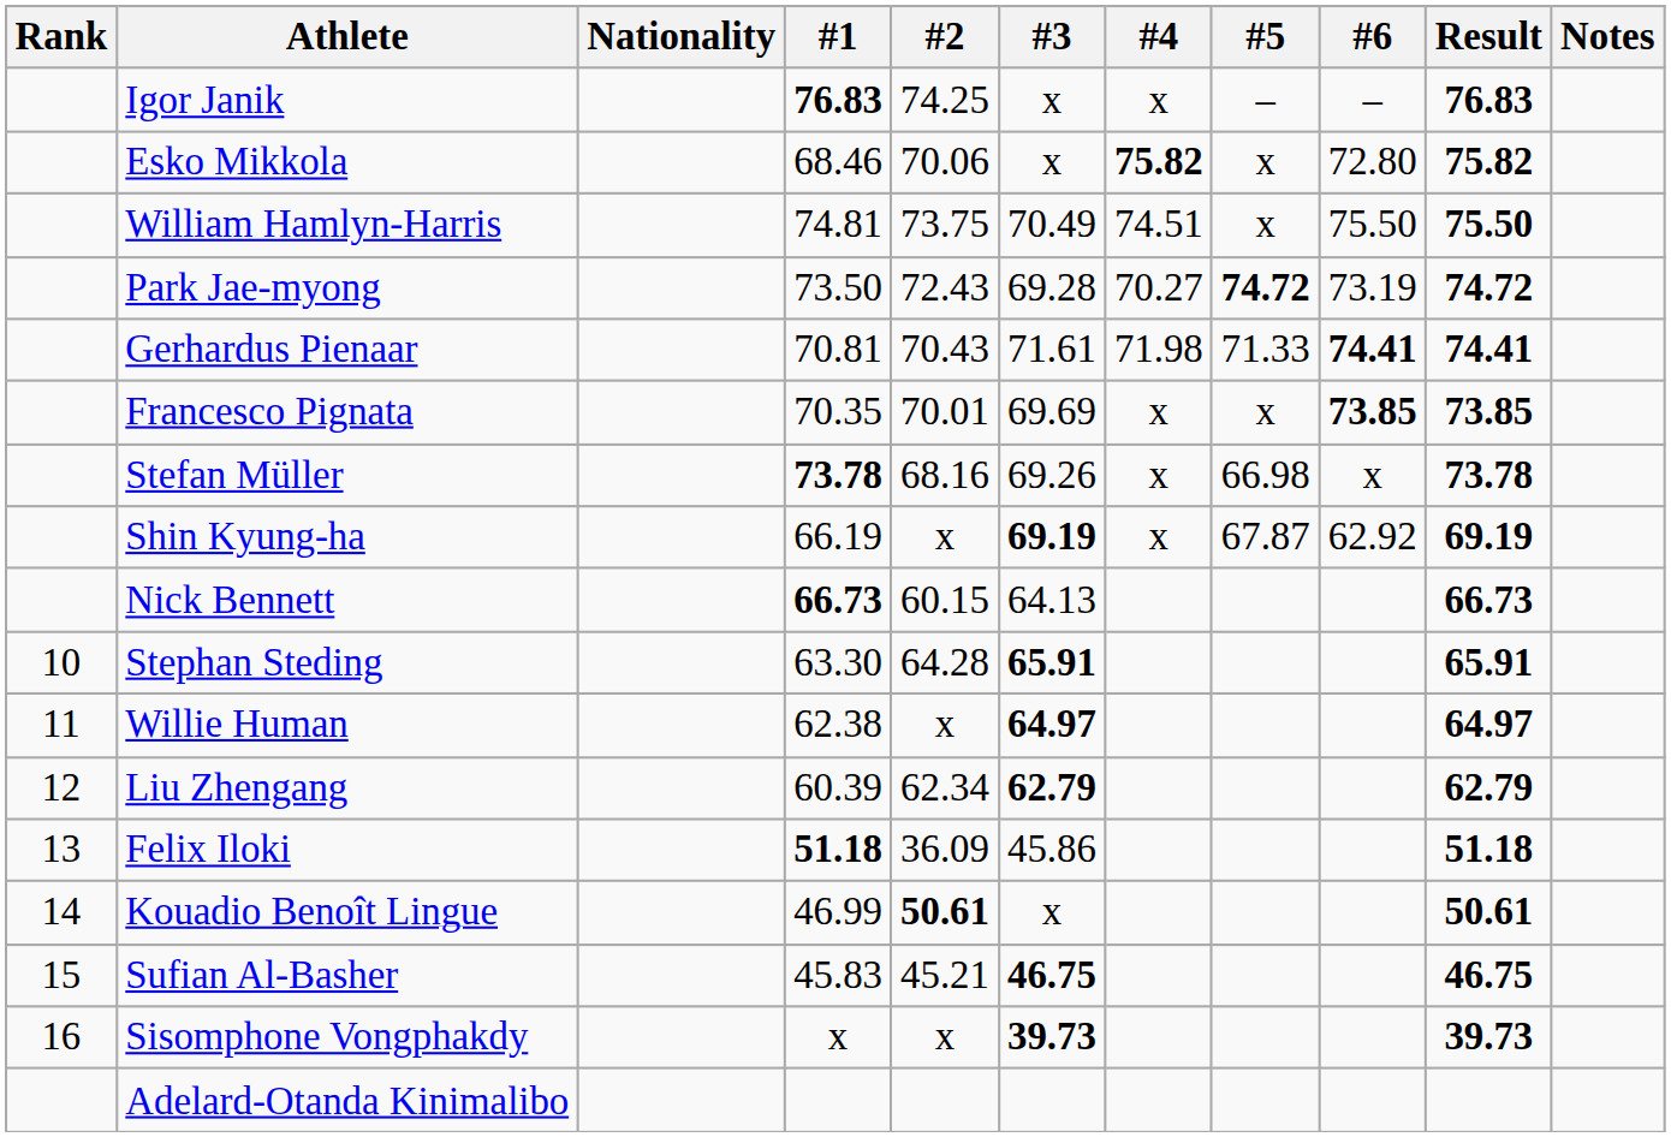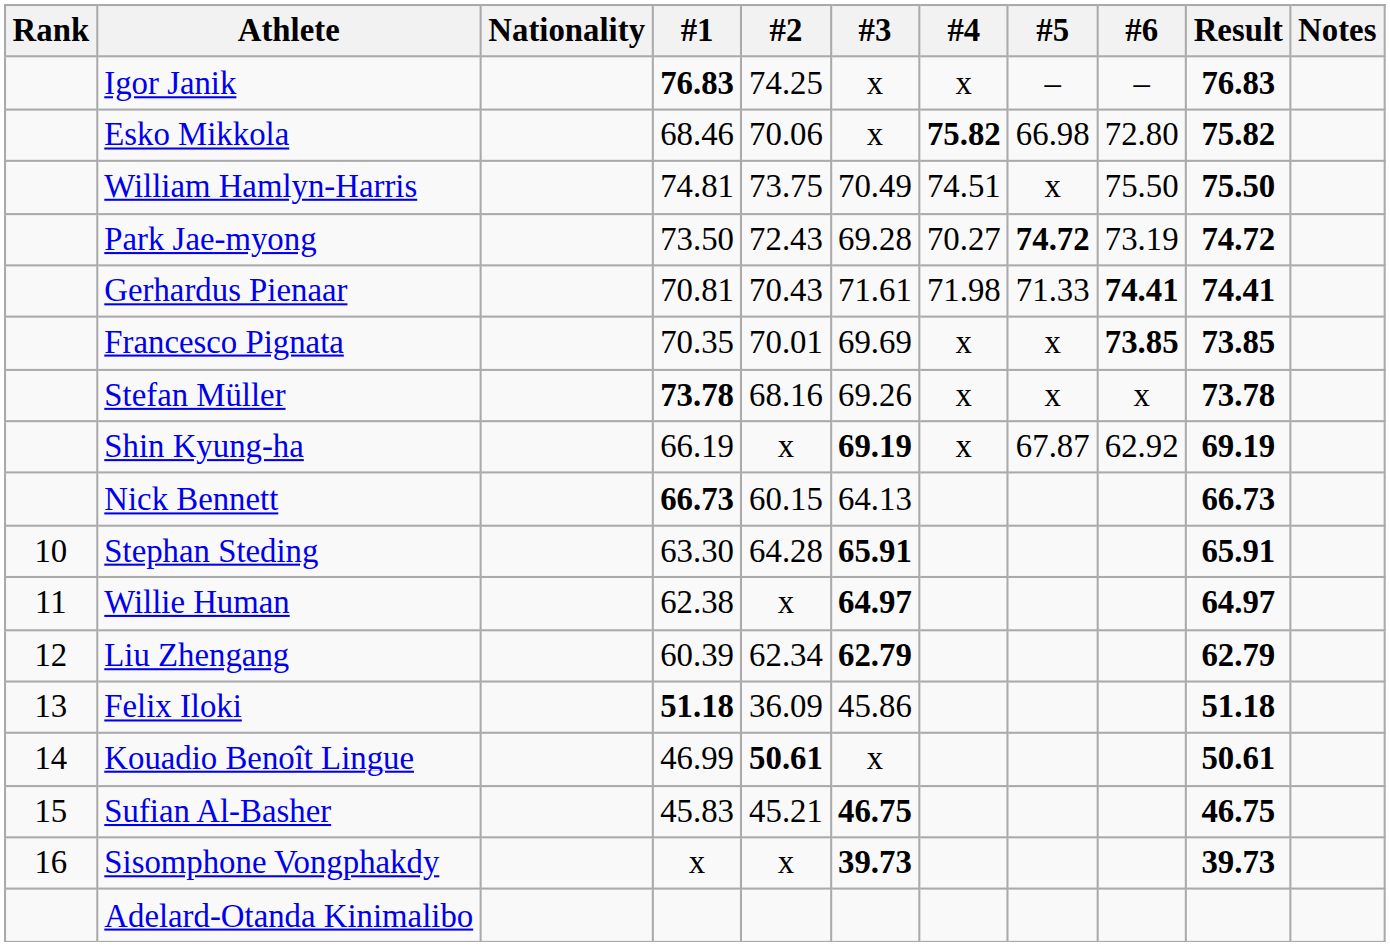Esko Mikkola | #5: x -> 66.98
Stefan Müller | #5: 66.98 -> x
